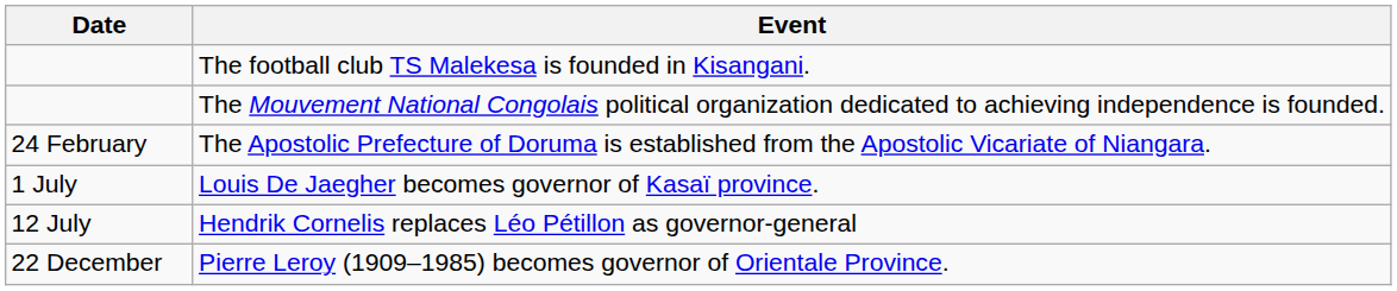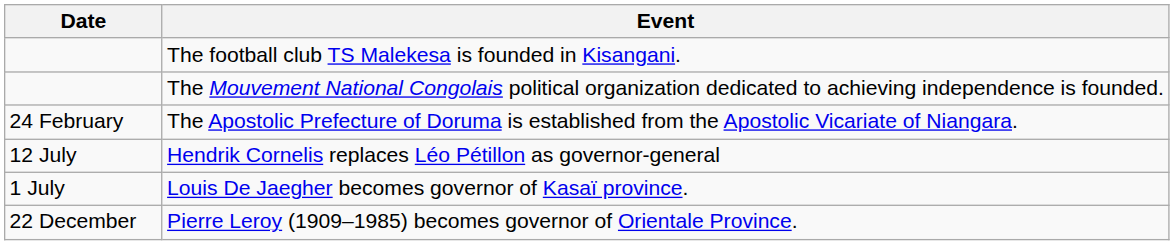rows swapped: Louis De Jaegher becomes governor of Kasaï province. <-> Hendrik Cornelis replaces Léo Pétillon as governor-general
